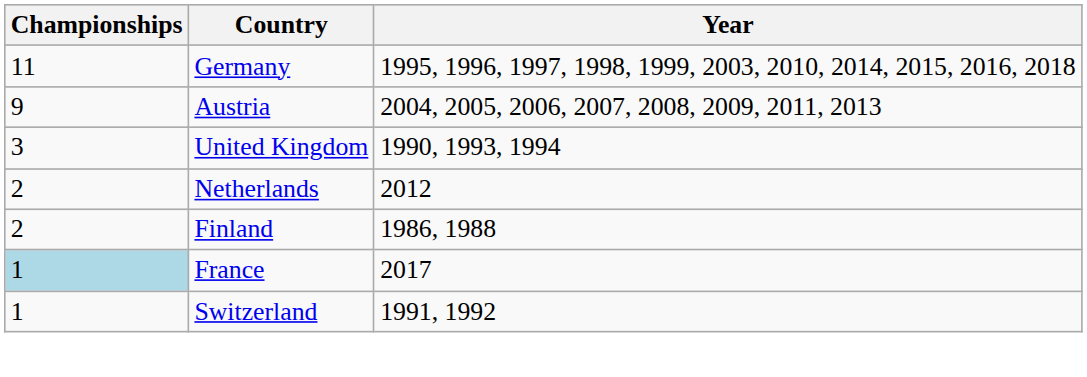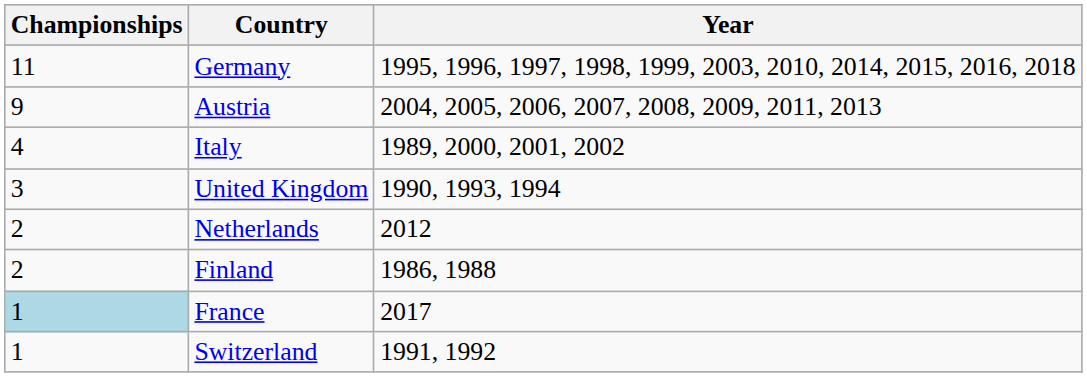+ row: 4 | Italy | 1989, 2000, 2001, 2002
